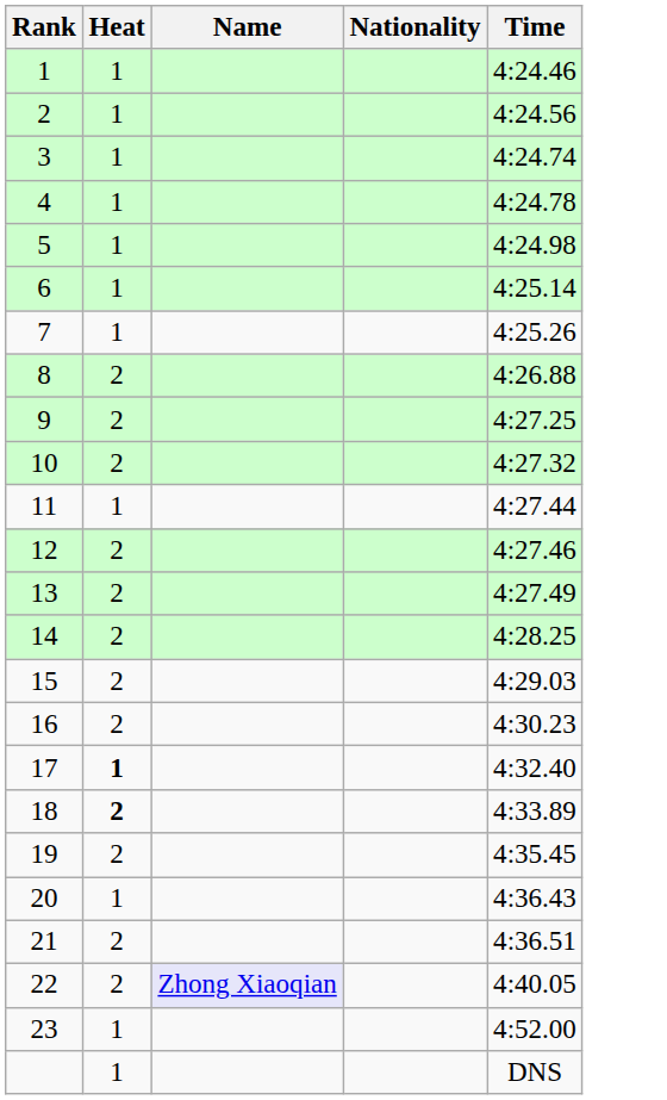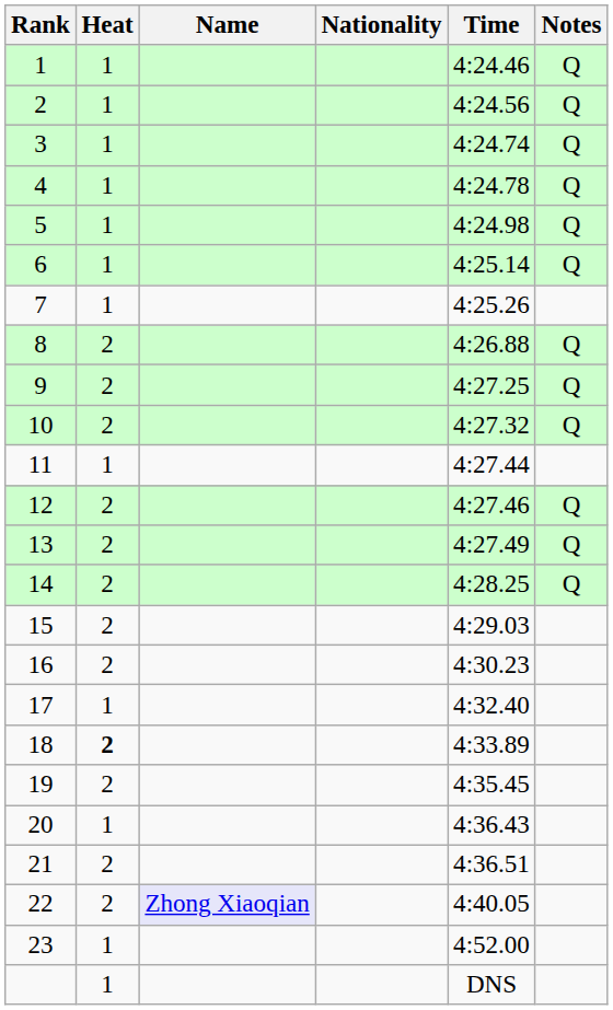+ column: Notes | Q | Q | Q | Q | Q | Q | Q | Q | Q | Q | Q | Q
17 | Heat: bold -> normal
